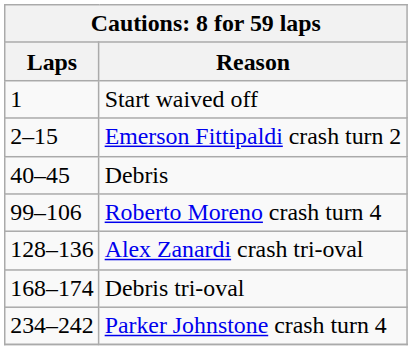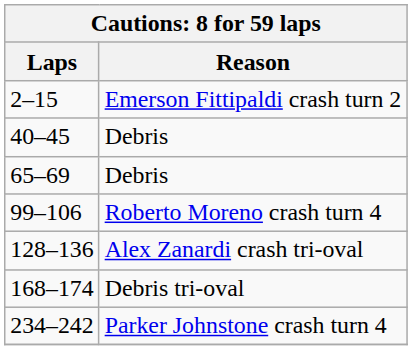- row: 1 | Start waived off
+ row: 65–69 | Debris
